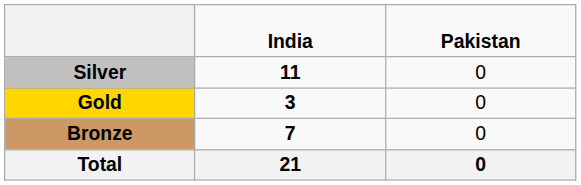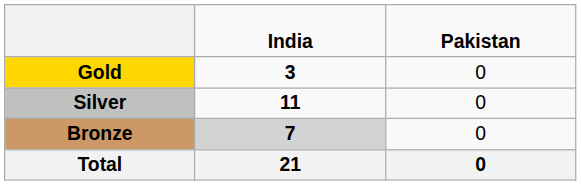rows swapped: Gold <-> Silver
Bronze | column 2: no background -> lightgrey background
